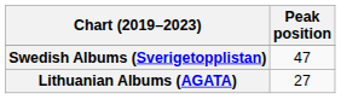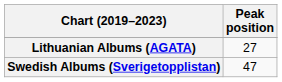rows swapped: Lithuanian Albums (AGATA) <-> Swedish Albums (Sverigetopplistan)
